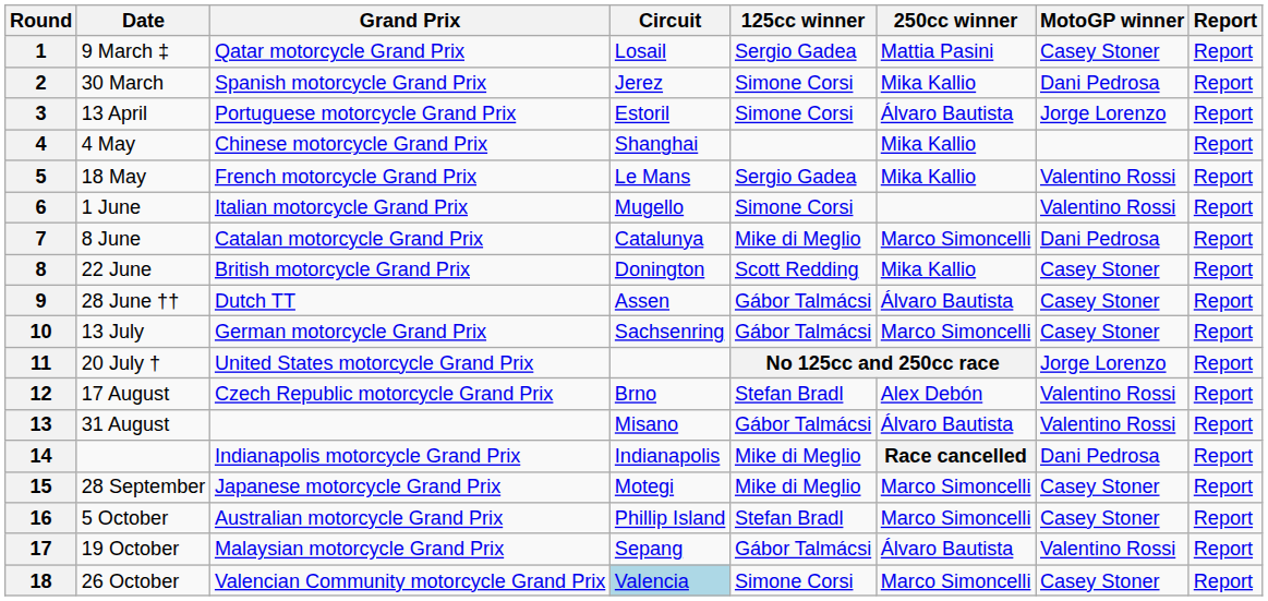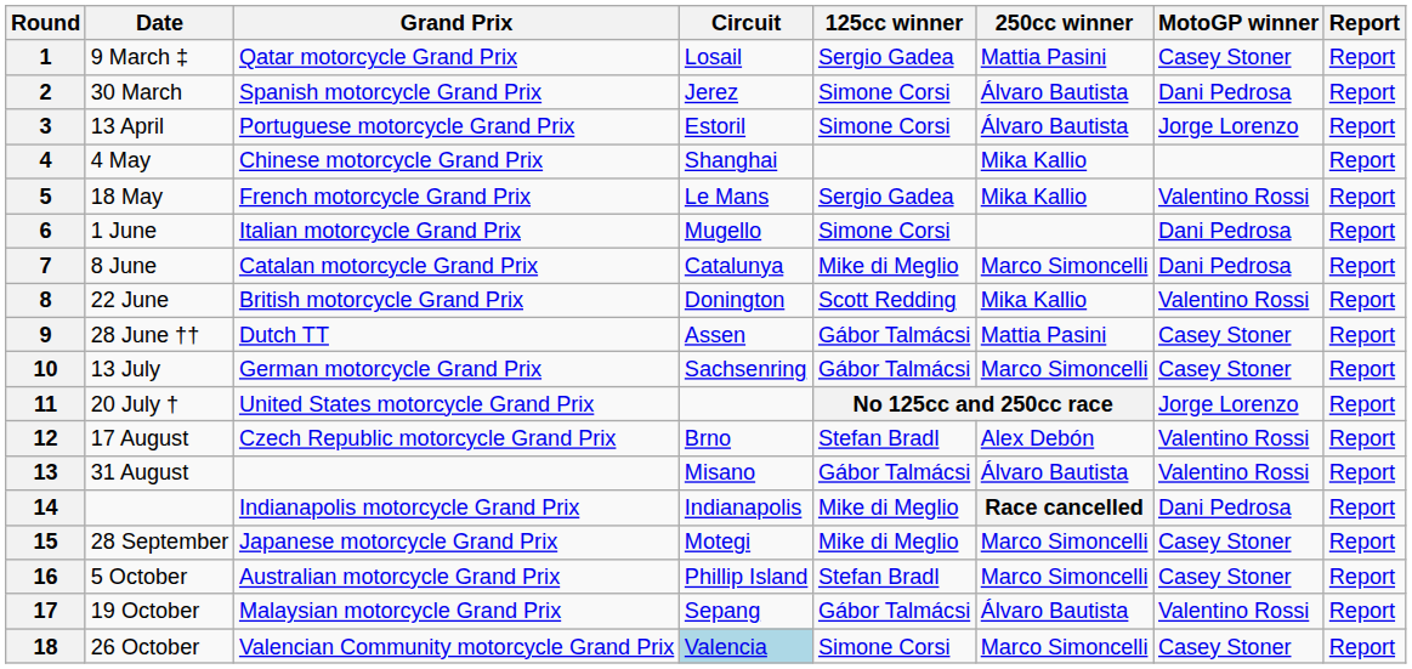2 | 250cc winner: Mika Kallio -> Álvaro Bautista
6 | MotoGP winner: Valentino Rossi -> Dani Pedrosa
8 | MotoGP winner: Casey Stoner -> Valentino Rossi
9 | 250cc winner: Álvaro Bautista -> Mattia Pasini
